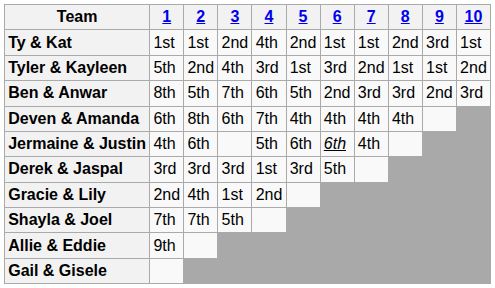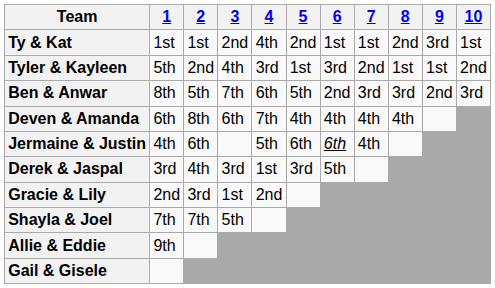Derek & Jaspal | 2: 3rd -> 4th
Gracie & Lily | 2: 4th -> 3rd
